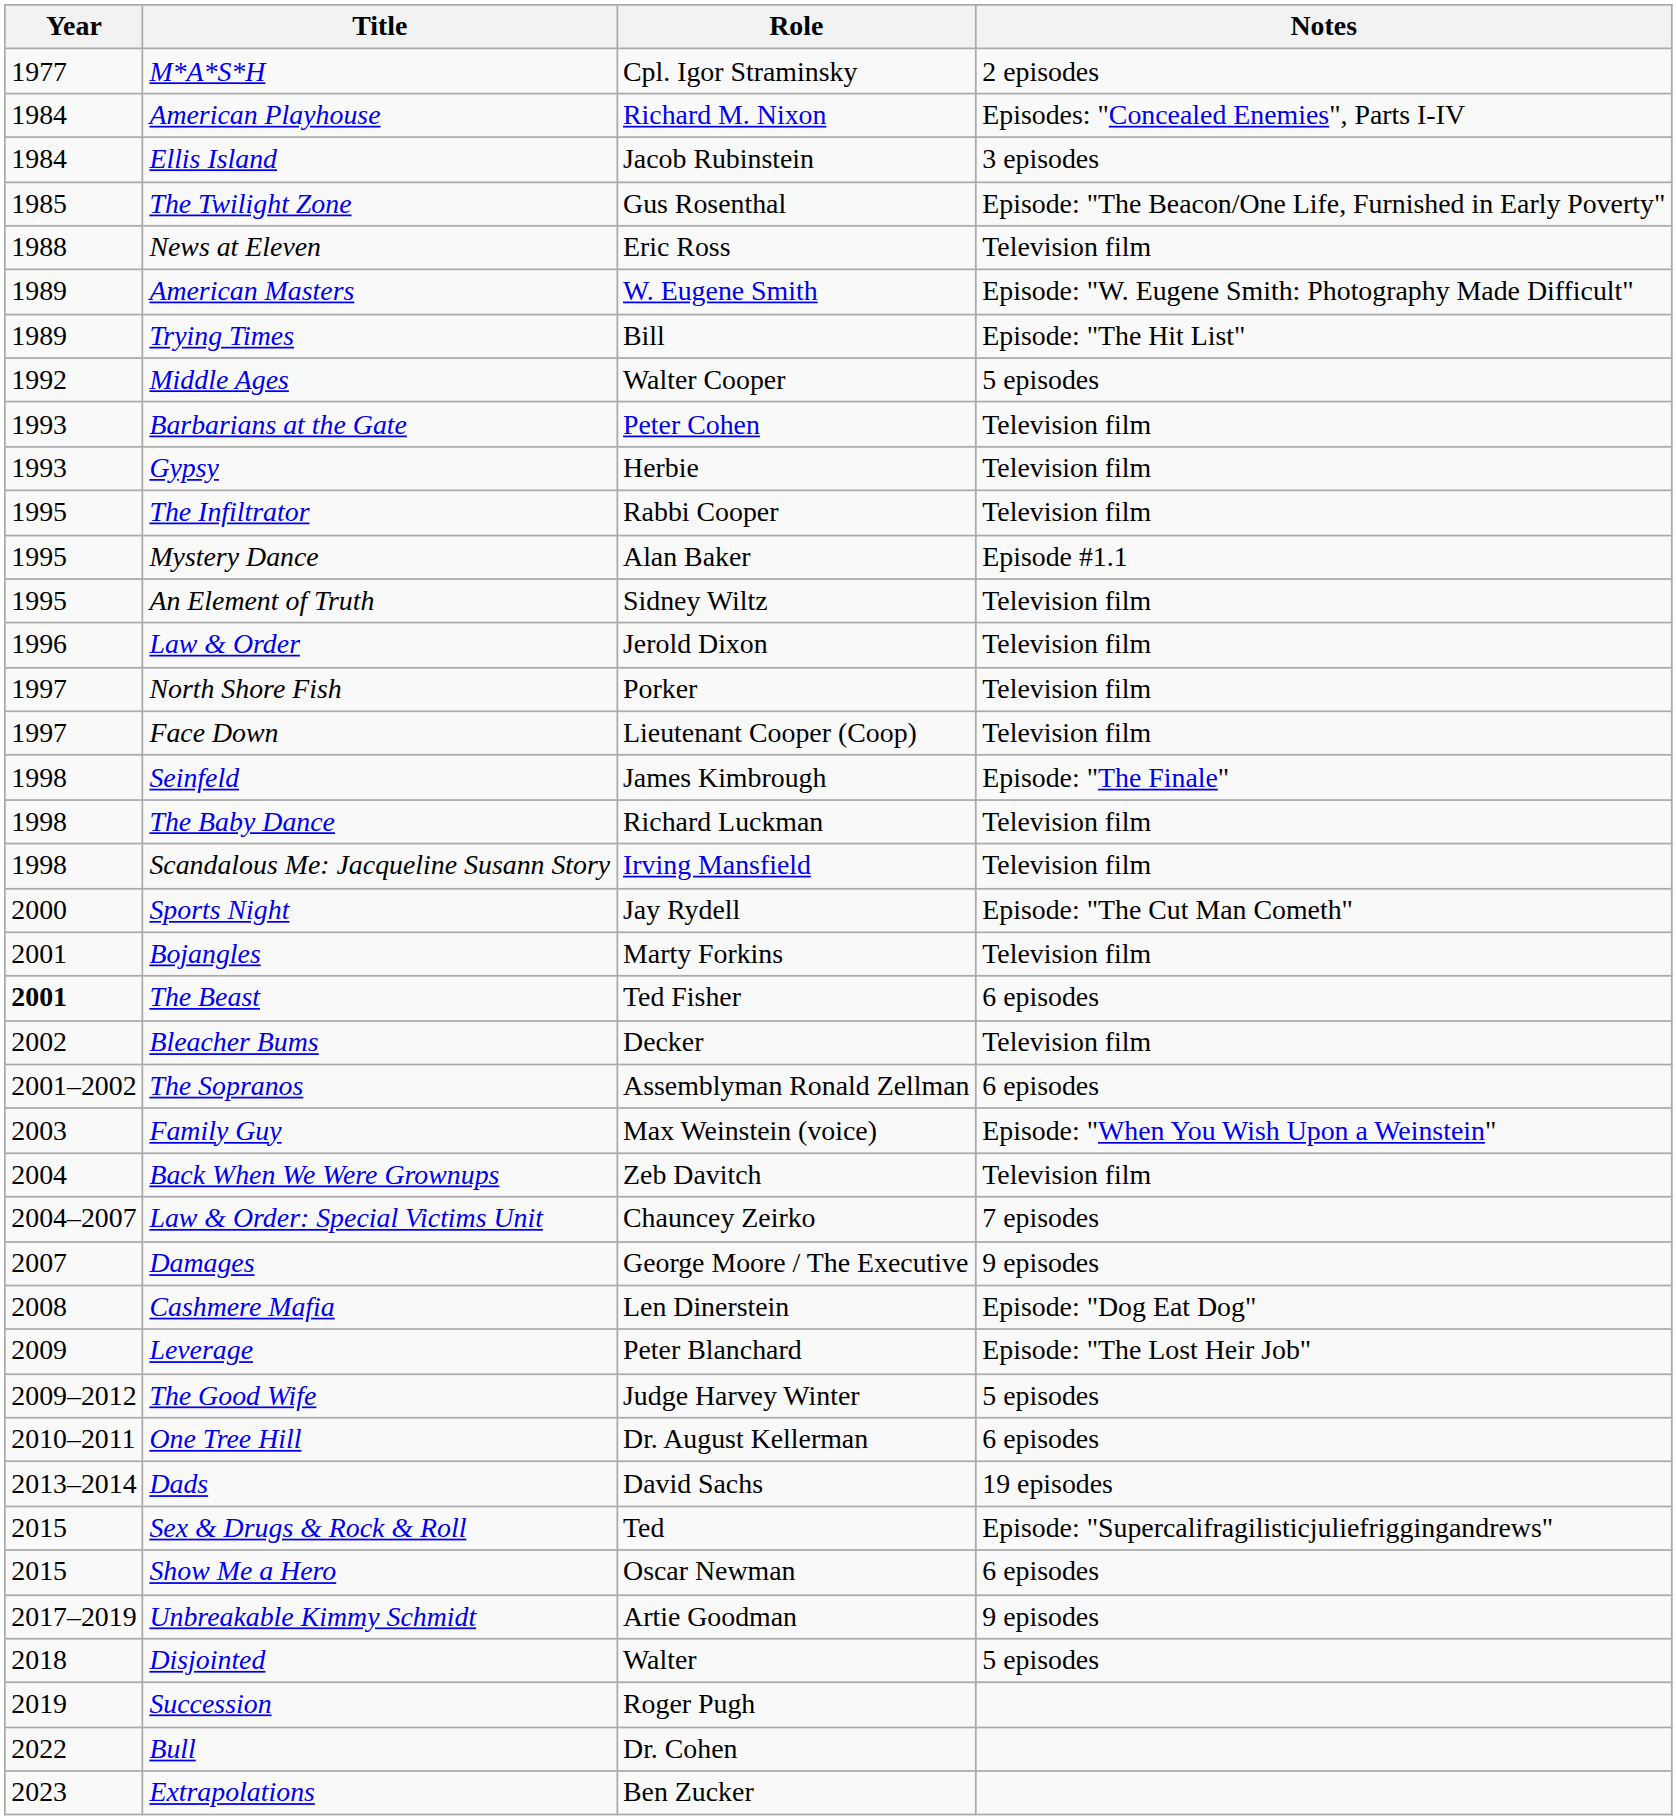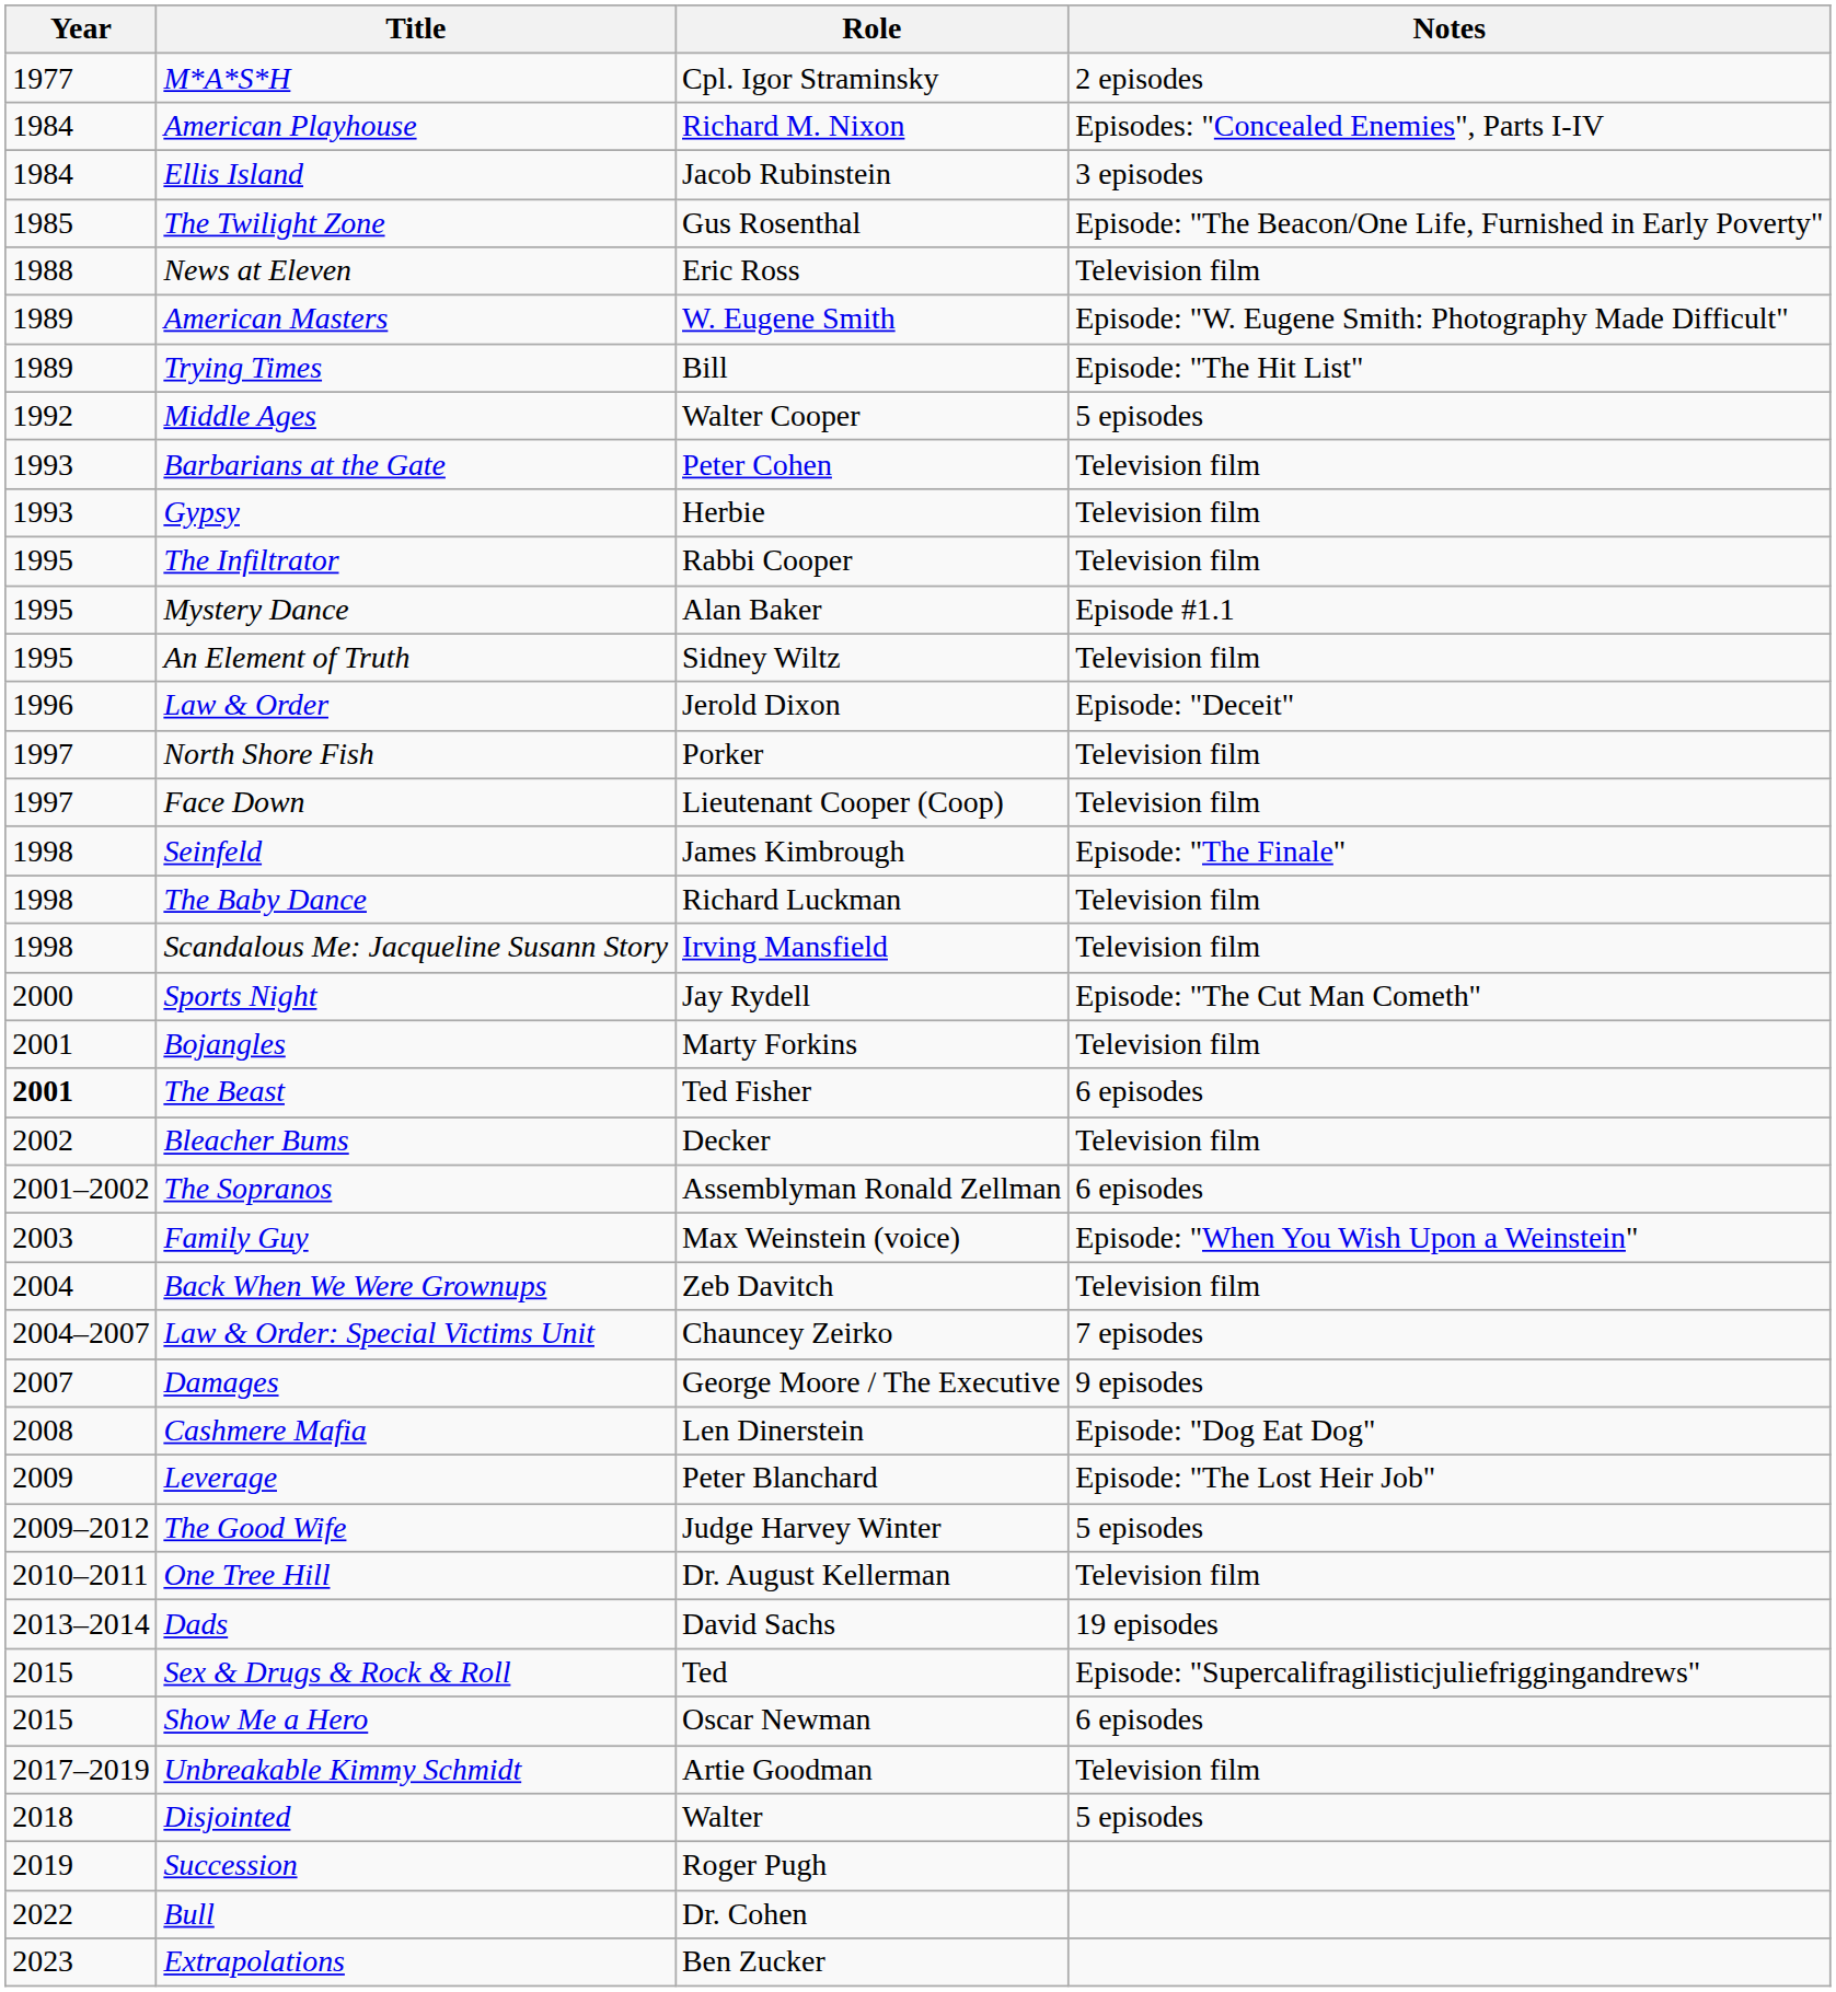Law & Order | Notes: Television film -> Episode: "Deceit"
One Tree Hill | Notes: 6 episodes -> Television film
Unbreakable Kimmy Schmidt | Notes: 9 episodes -> Television film
